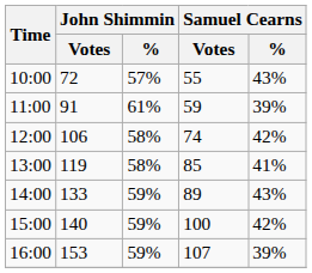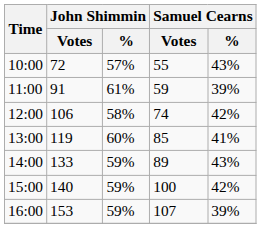13:00 | John Shimmin / %: 58% -> 60%
